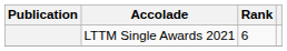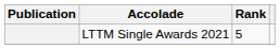LTTM Single Awards 2021 | Rank: 6 -> 5
